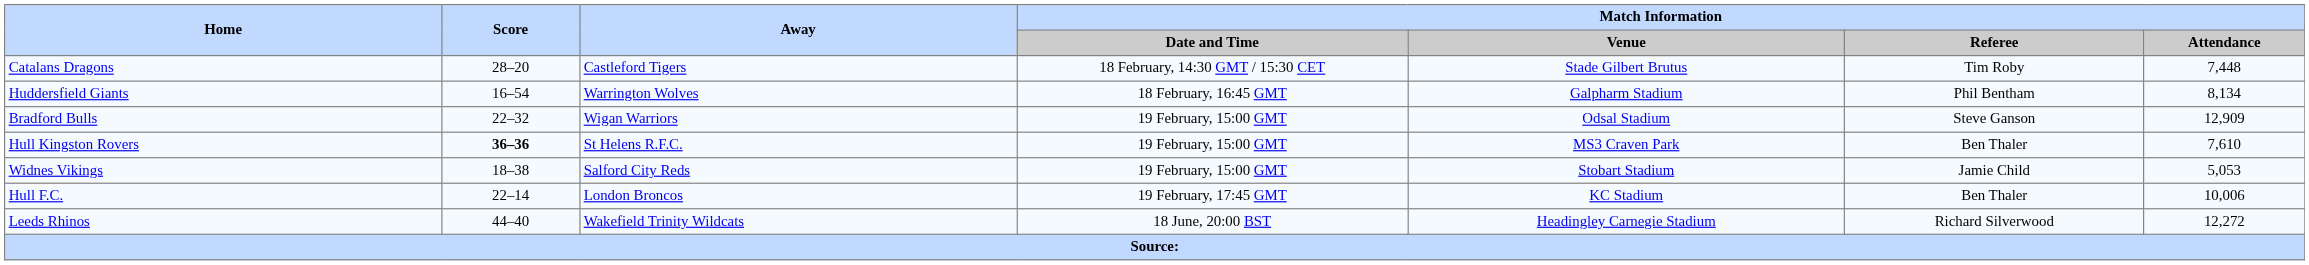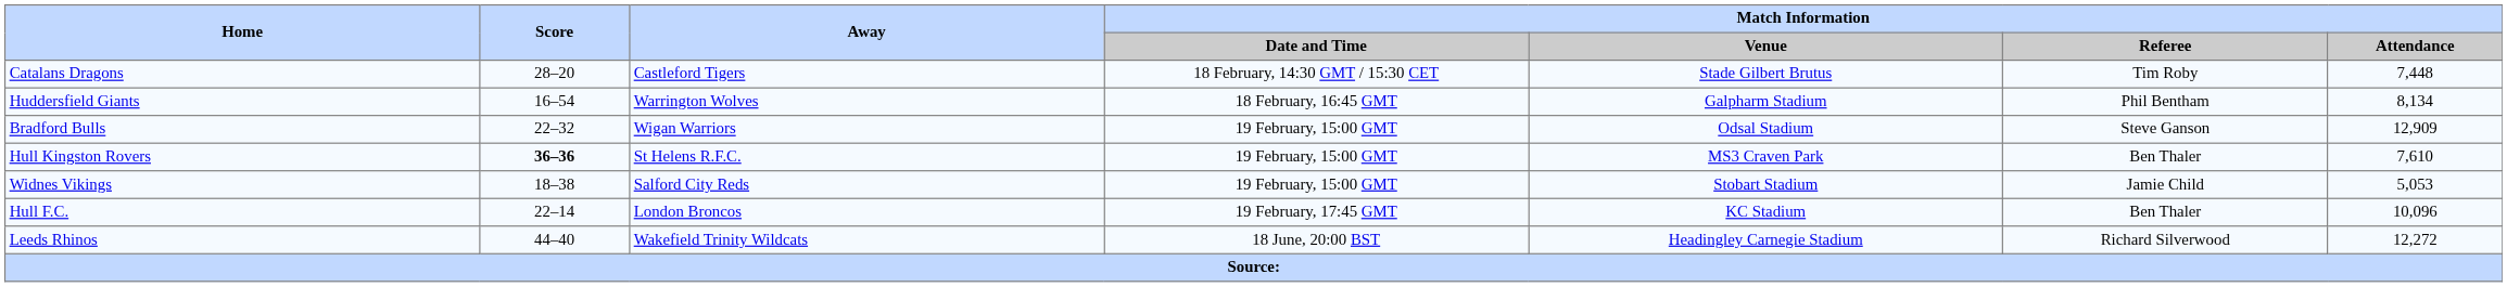Hull F.C. | Match Information / Attendance: 10,006 -> 10,096
